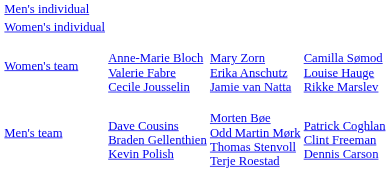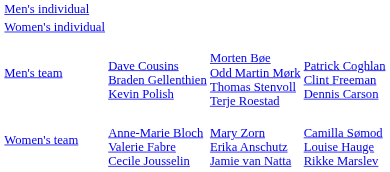rows swapped: Men's team <-> Women's team
